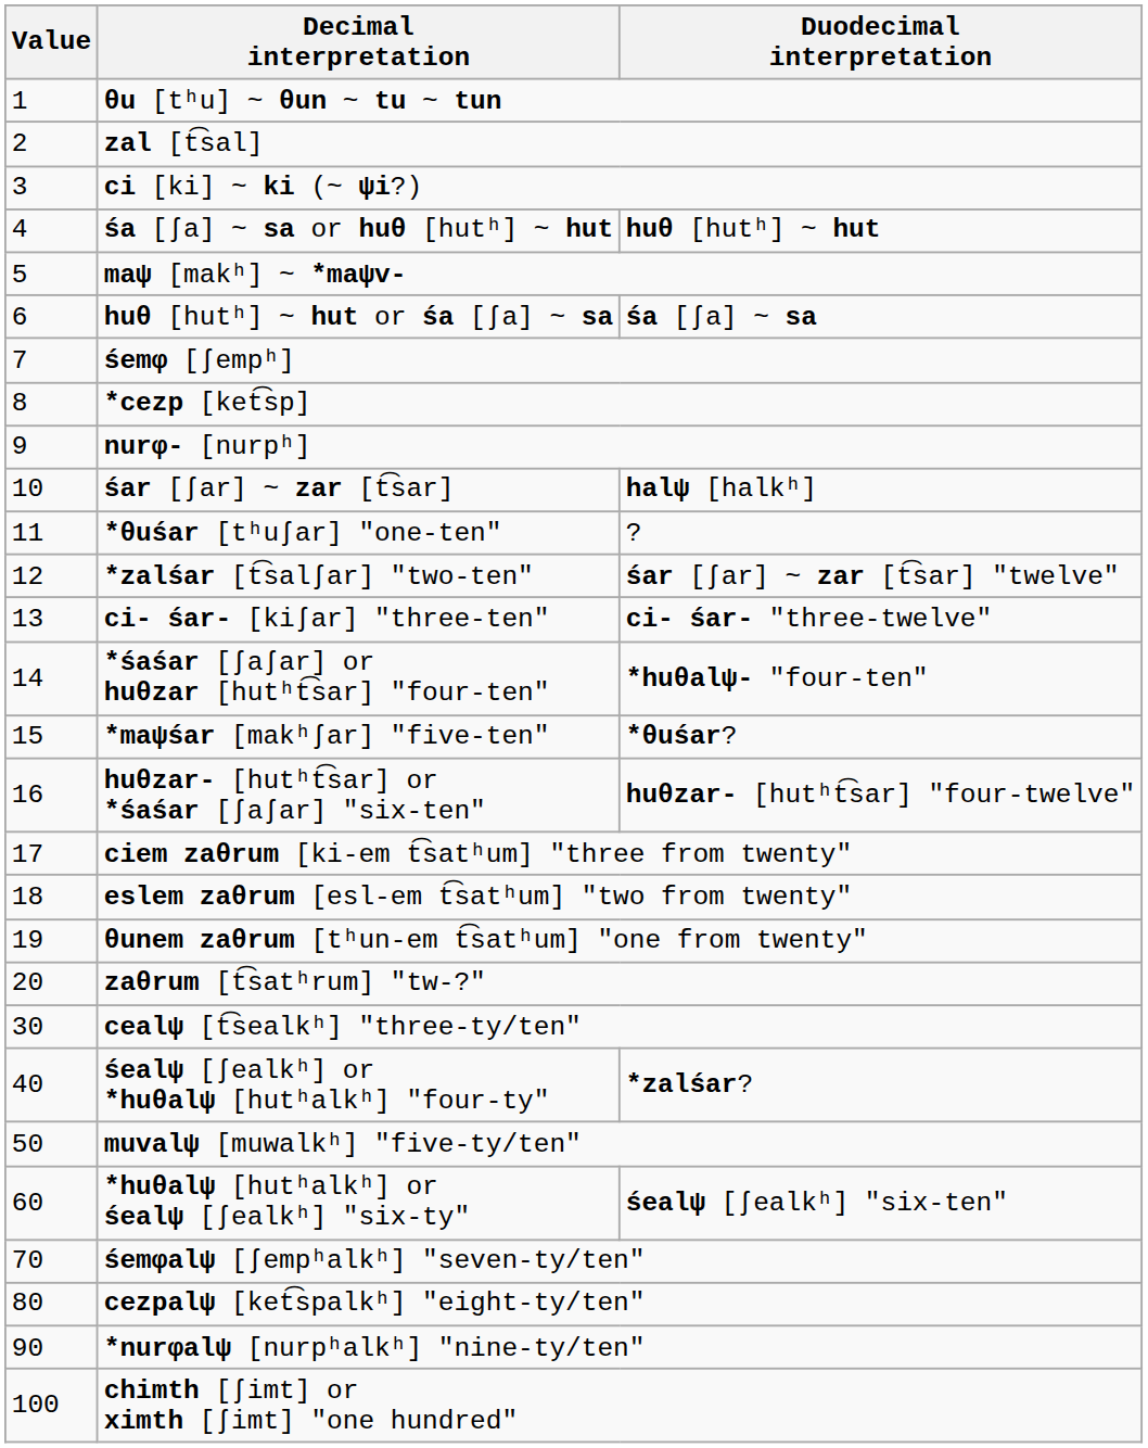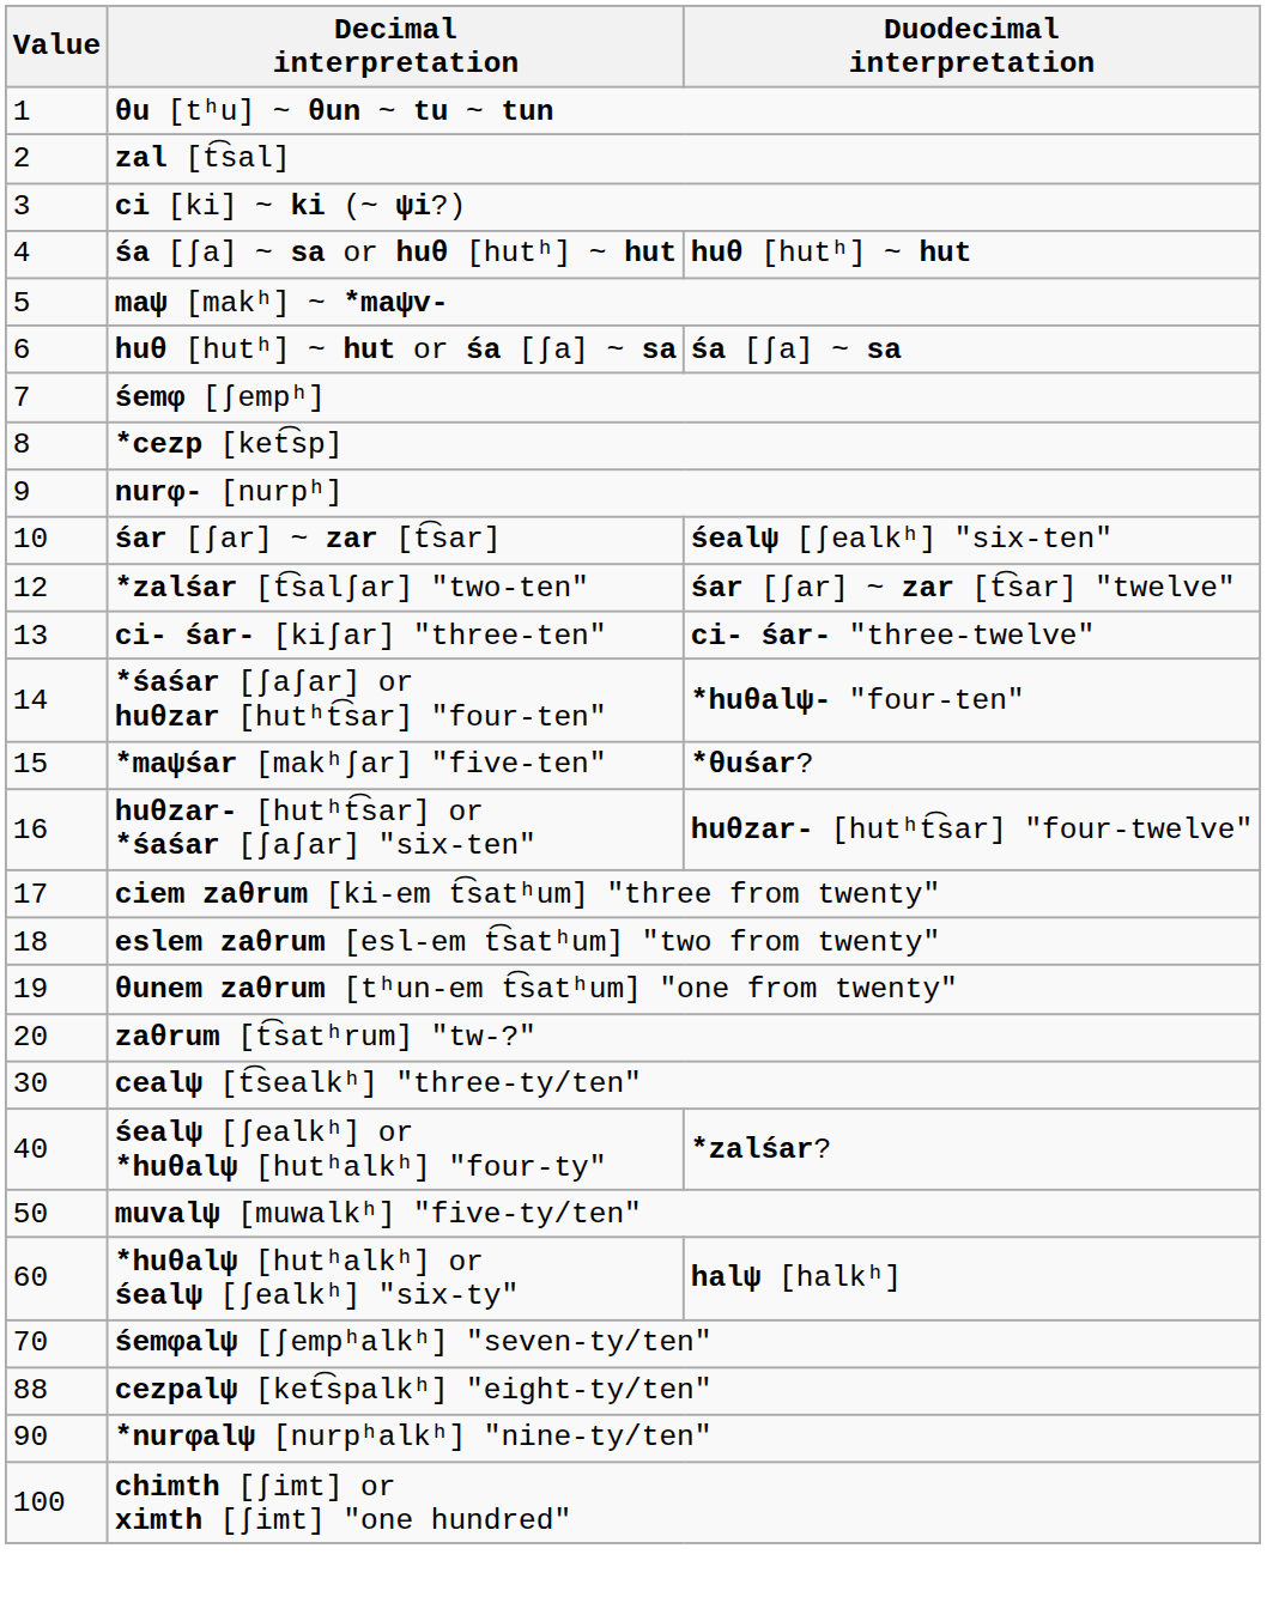śar [ʃar] ~ zar [t͡sar] | Duodecimal interpretation: halψ [halkʰ] -> śealψ [ʃealkʰ] "six-ten"
- row: 11 | *θuśar [tʰuʃar] "one-ten" | ?
*huθalψ [hutʰalkʰ] or śealψ [ʃealkʰ] "six-ty" | Duodecimal interpretation: śealψ [ʃealkʰ] "six-ten" -> halψ [halkʰ]
cezpalψ [ket͡spalkʰ] "eight-ty/ten" | Value: 80 -> 88
